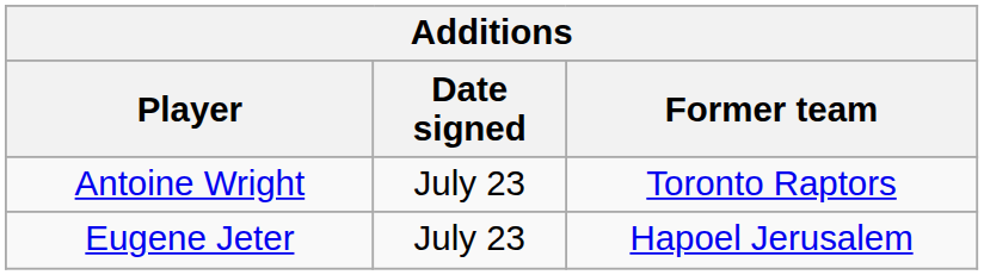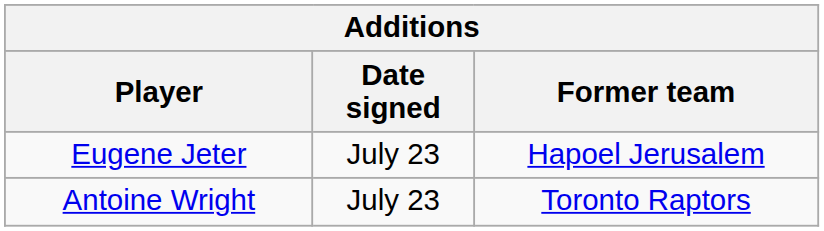rows swapped: Antoine Wright <-> Eugene Jeter
